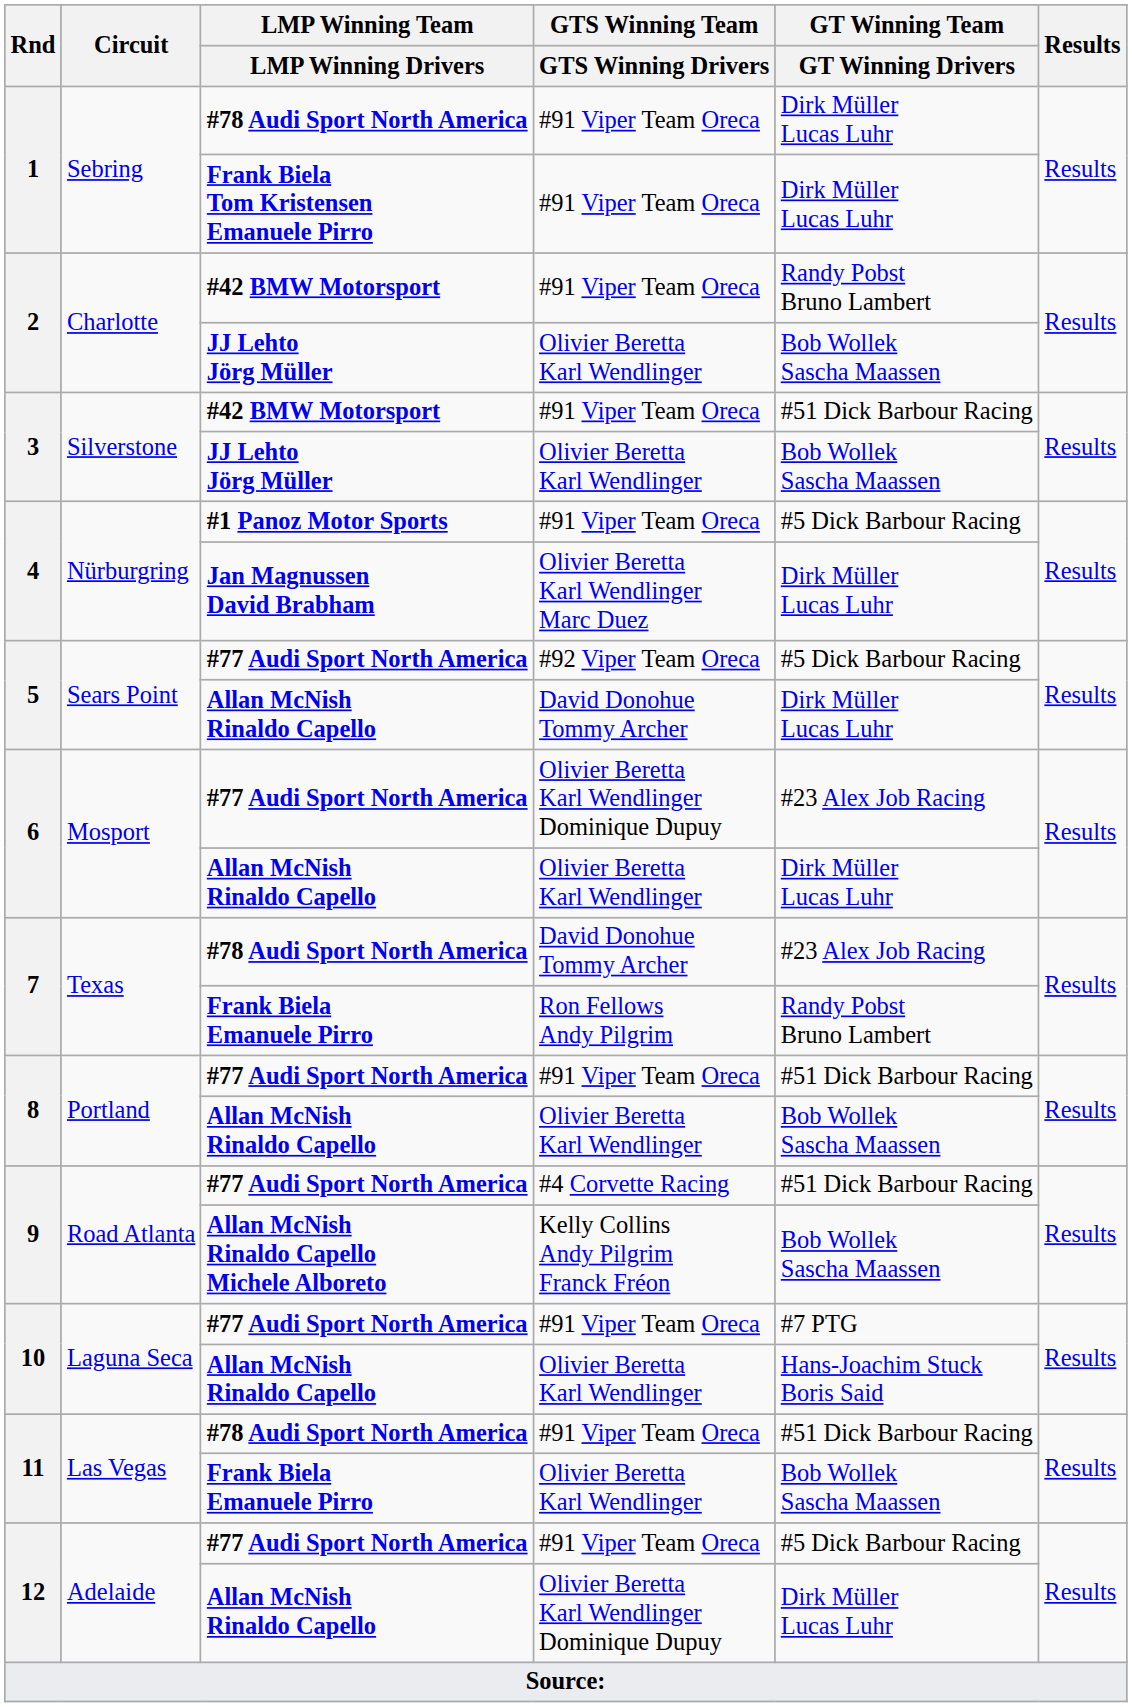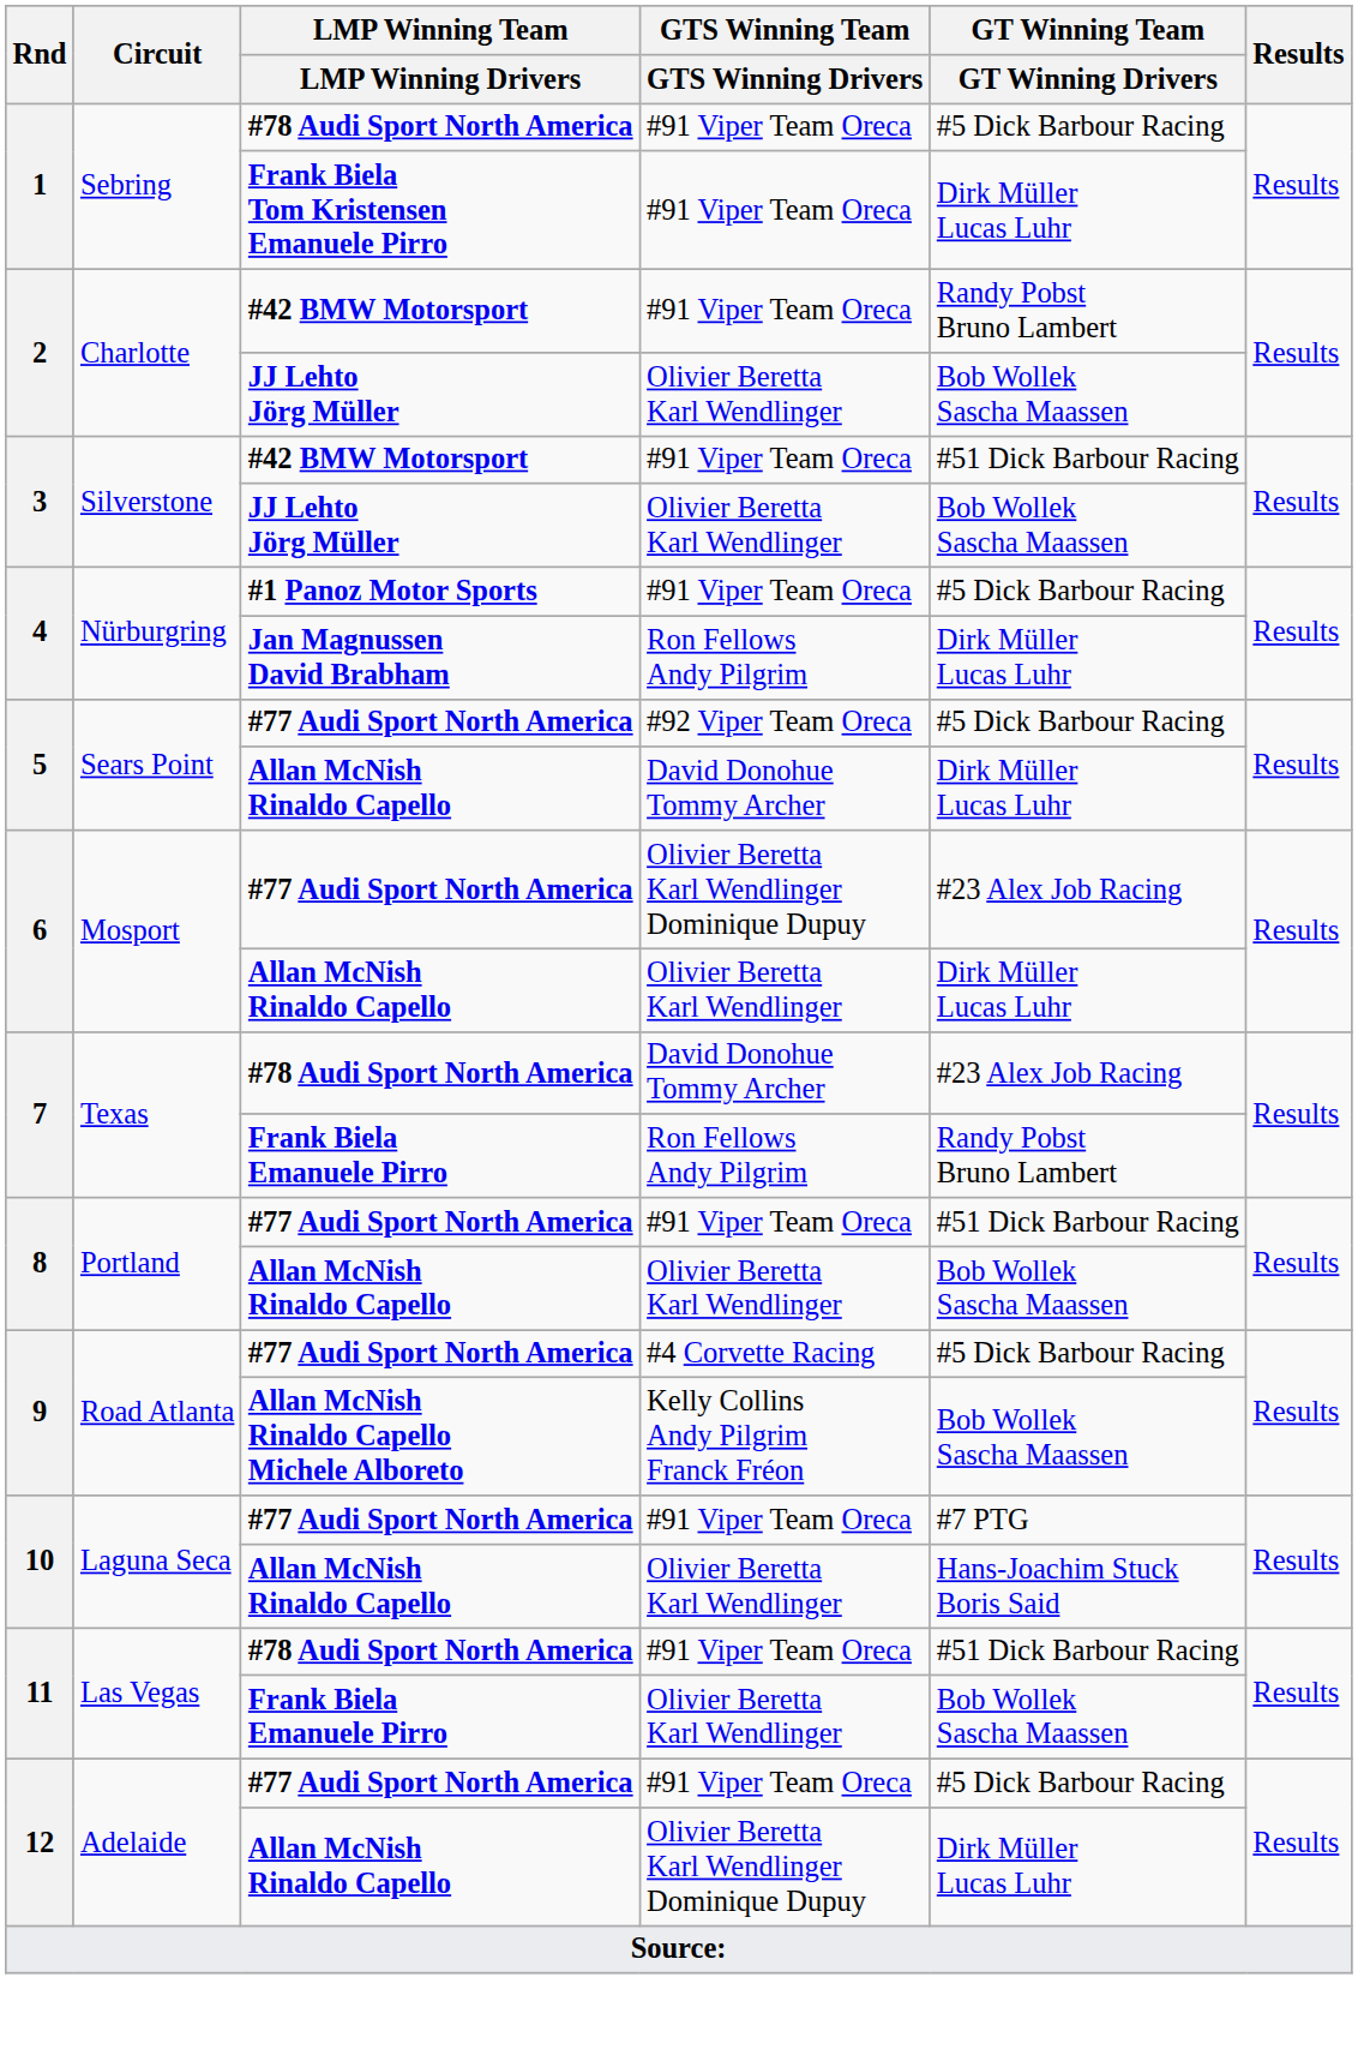1 / #78 Audi Sport North America | GT Winning Team / GT Winning Drivers: Dirk Müller Lucas Luhr -> #5 Dick Barbour Racing
4 / Jan Magnussen David Brabham | GTS Winning Team / GTS Winning Drivers: Olivier Beretta Karl Wendlinger Marc Duez -> Ron Fellows Andy Pilgrim
9 / #77 Audi Sport North America | GT Winning Team / GT Winning Drivers: #51 Dick Barbour Racing -> #5 Dick Barbour Racing
